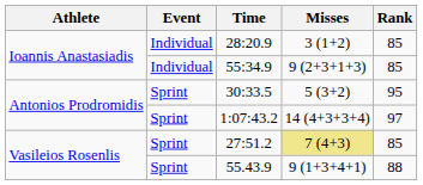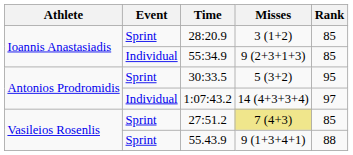28:20.9 | Event: Individual -> Sprint
1:07:43.2 | Event: Sprint -> Individual
